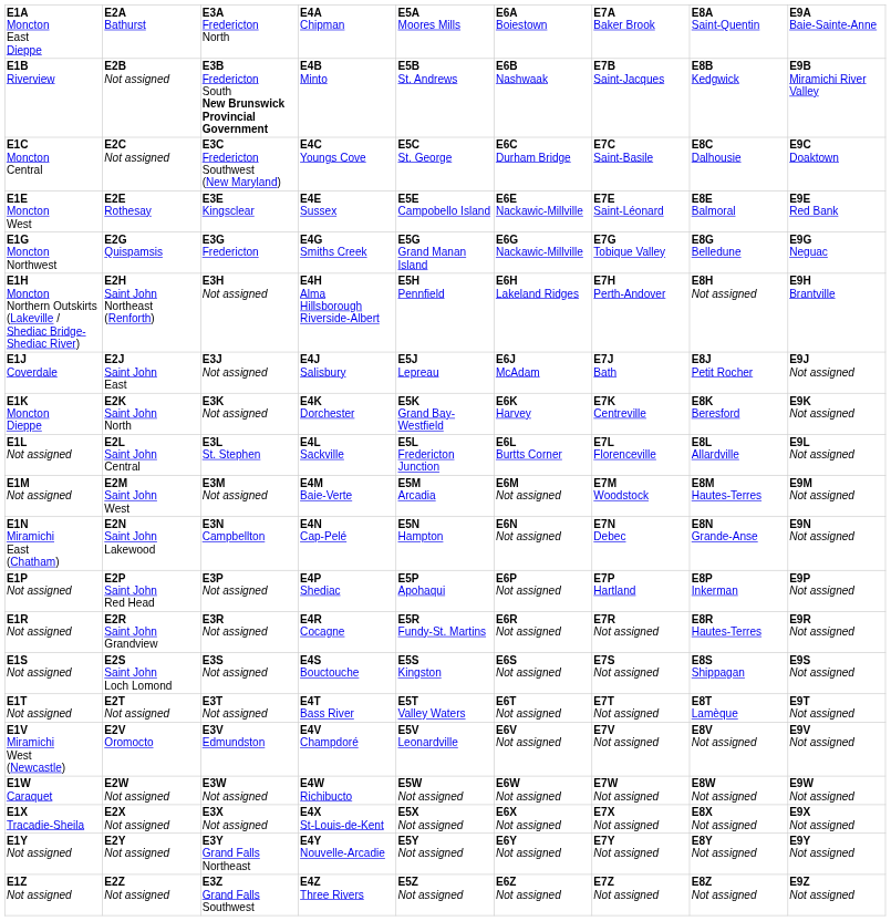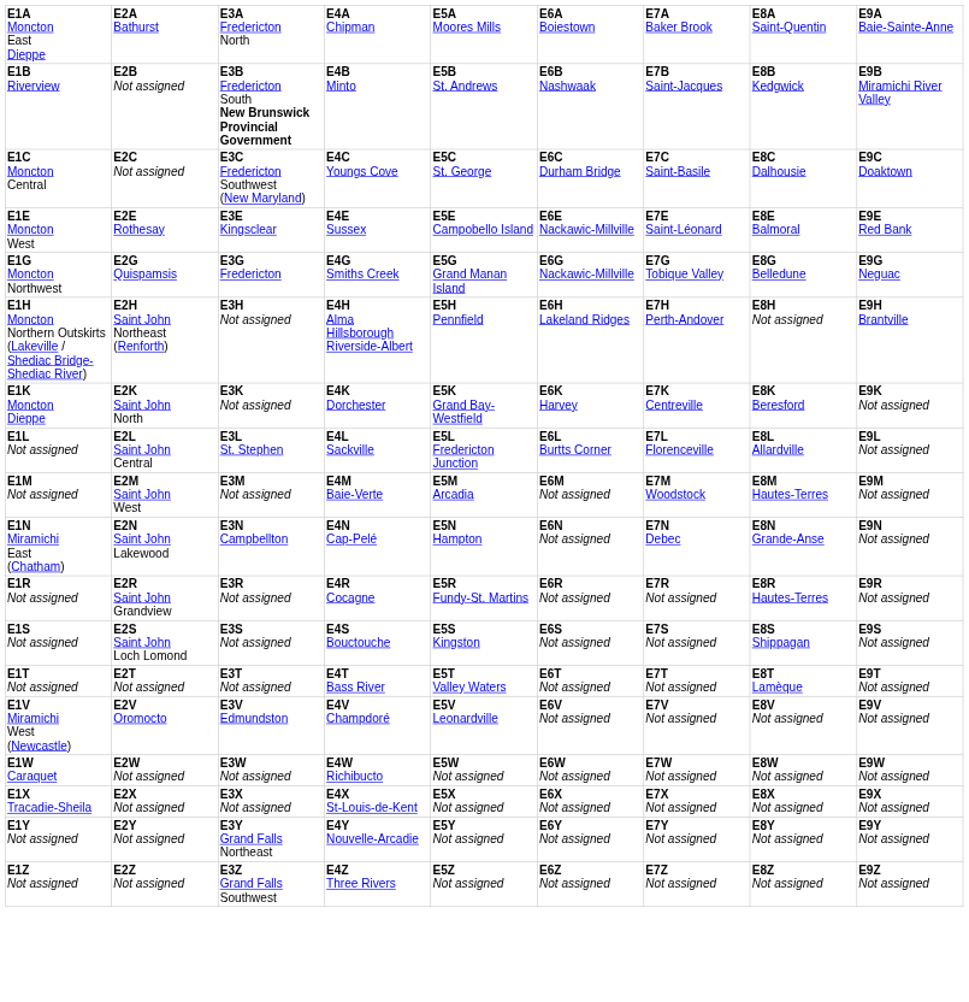- row: E1J Coverdale | E2J Saint John East | E3J Not assigned | E4J Salisbury | E5J Lepreau | E6J McAdam | E7J Bath | E8J Petit Rocher | E9J Not assigned
- row: E1P Not assigned | E2P Saint John Red Head | E3P Not assigned | E4P Shediac | E5P Apohaqui | E6P Not assigned | E7P Hartland | E8P Inkerman | E9P Not assigned
